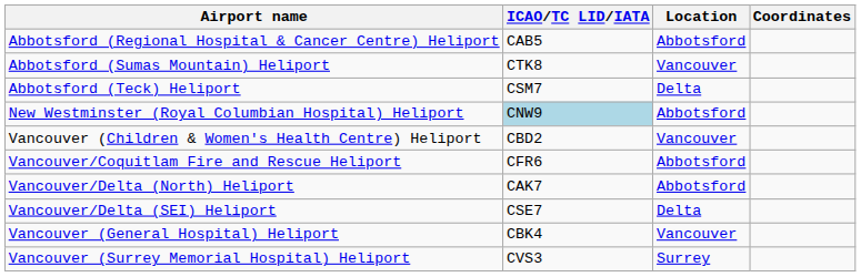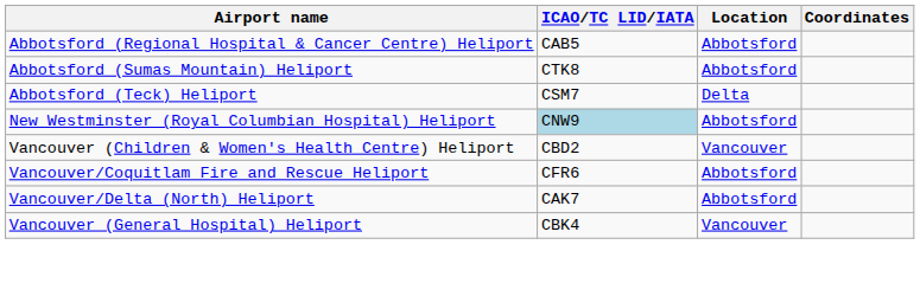Abbotsford (Sumas Mountain) Heliport | Location: Vancouver -> Abbotsford
- row: Vancouver/Delta (SEI) Heliport | CSE7 | Delta
- row: Vancouver (Surrey Memorial Hospital) Heliport | CVS3 | Surrey
